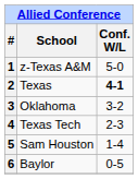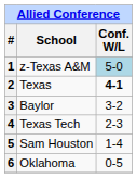1 | Conf. W/L: no background -> lightblue background
3 | School: Oklahoma -> Baylor
6 | School: Baylor -> Oklahoma
